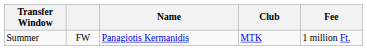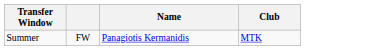- column: Fee | 1 million Ft.
